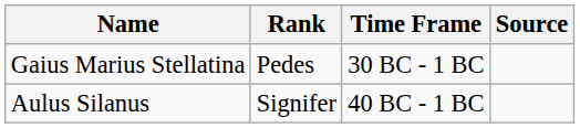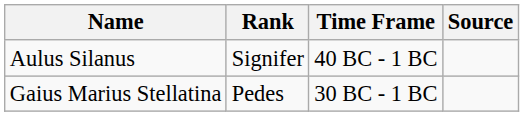rows swapped: Gaius Marius Stellatina <-> Aulus Silanus
